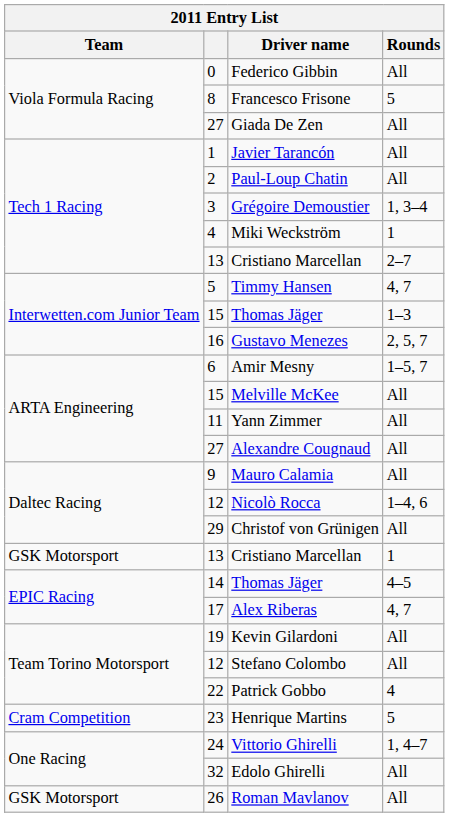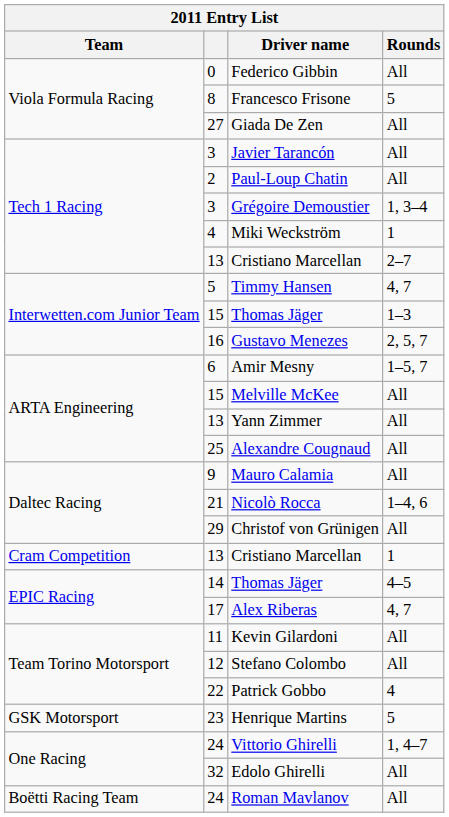Javier Tarancón | column 2: 1 -> 3
Yann Zimmer | column 2: 11 -> 13
Alexandre Cougnaud | column 2: 27 -> 25
Nicolò Rocca | column 2: 12 -> 21
Cristiano Marcellan / 1 | Team: GSK Motorsport -> Cram Competition
Kevin Gilardoni | column 2: 19 -> 11
Henrique Martins | Team: Cram Competition -> GSK Motorsport
Roman Mavlanov | Team: GSK Motorsport -> Boëtti Racing Team
Roman Mavlanov | column 2: 26 -> 24
